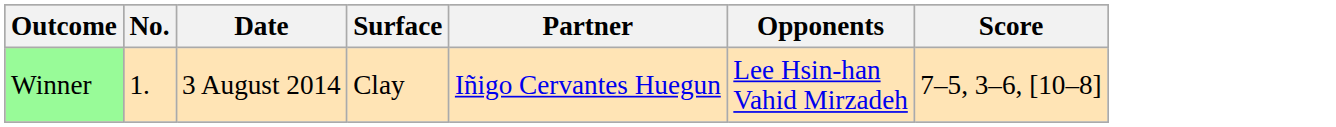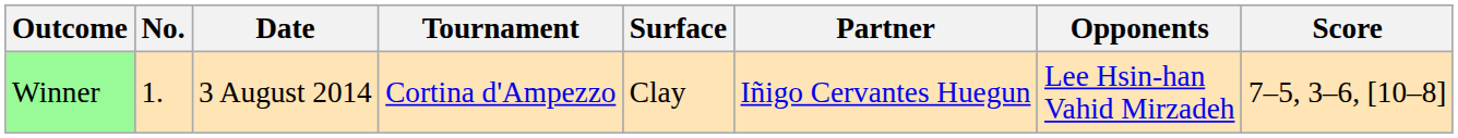+ column: Tournament | Cortina d'Ampezzo
